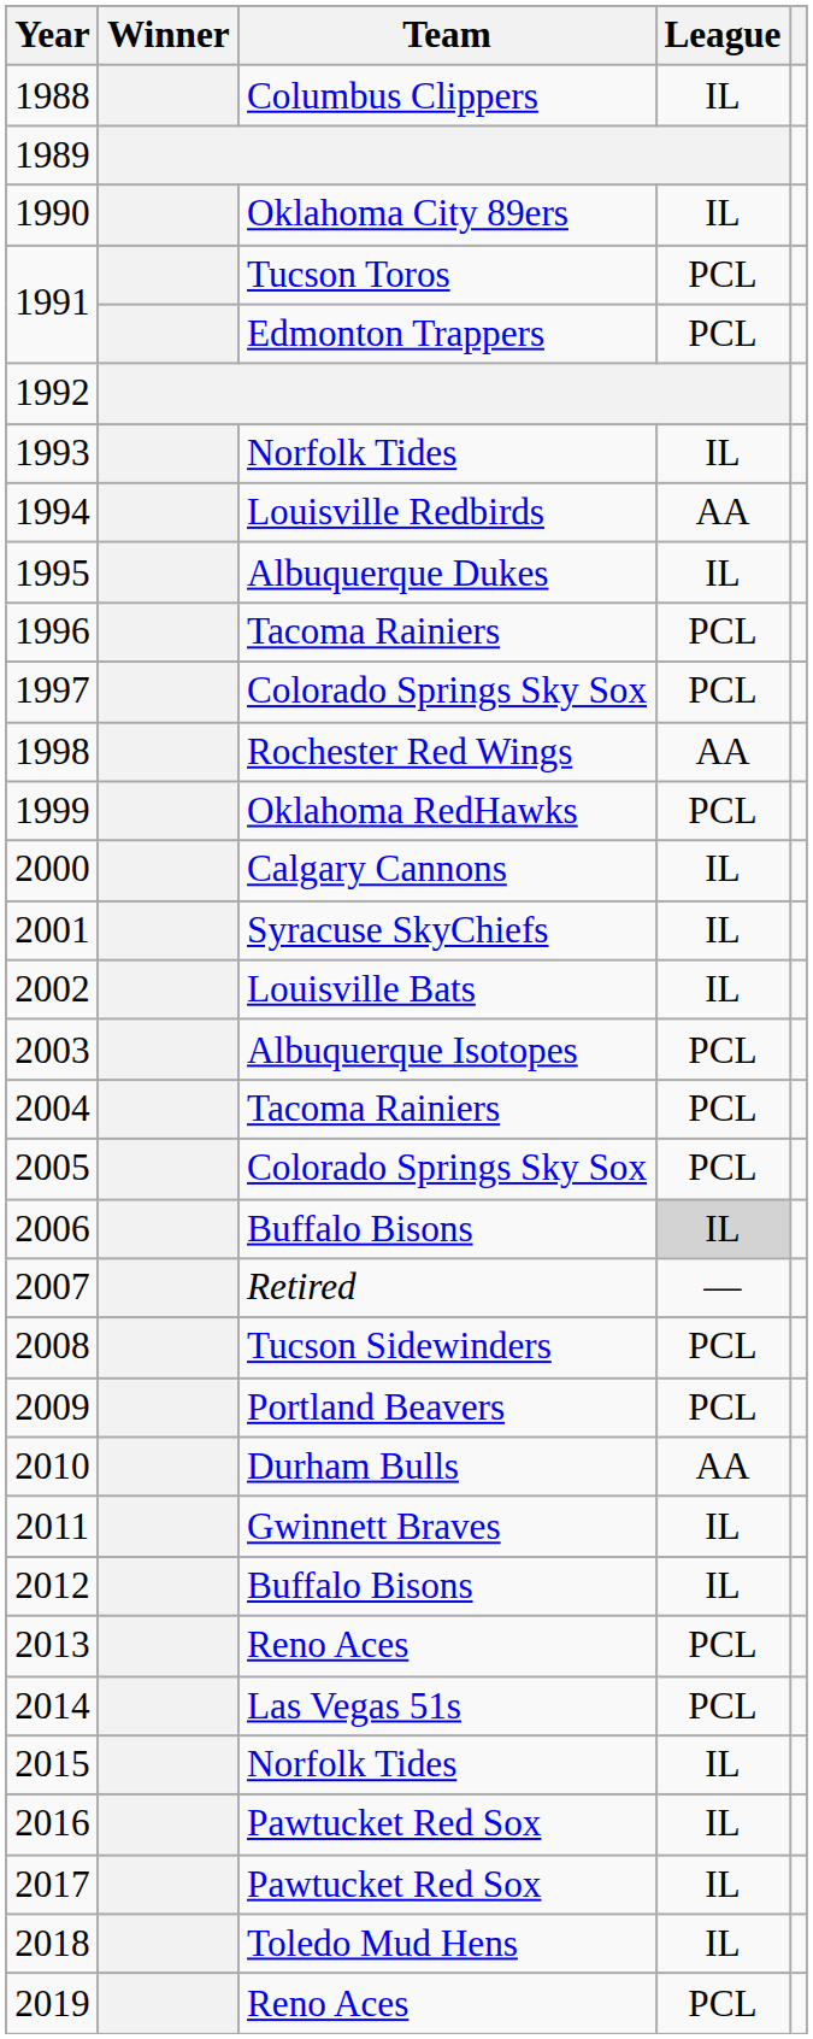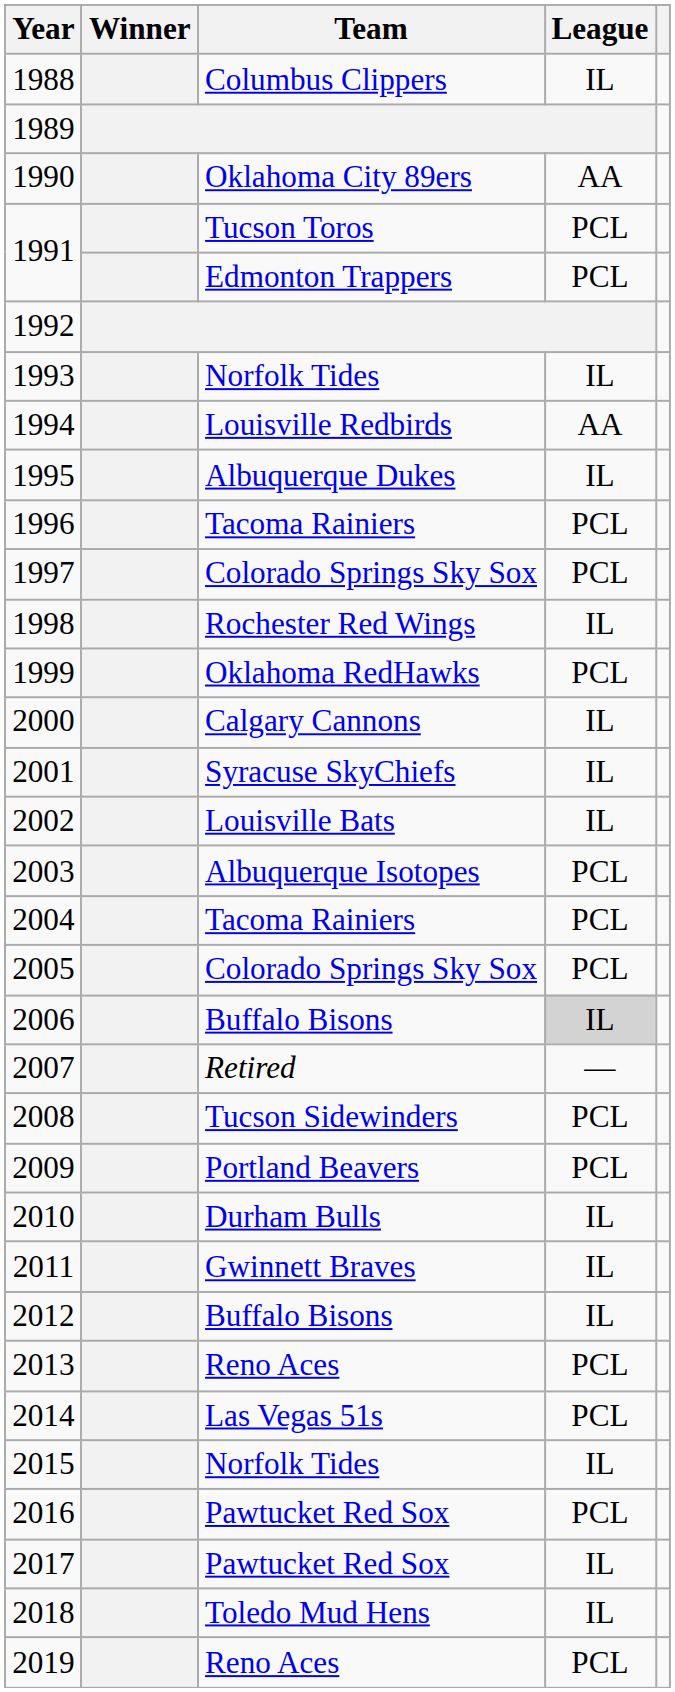1990 | League: IL -> AA
1998 | League: AA -> IL
2010 | League: AA -> IL
2016 | League: IL -> PCL
